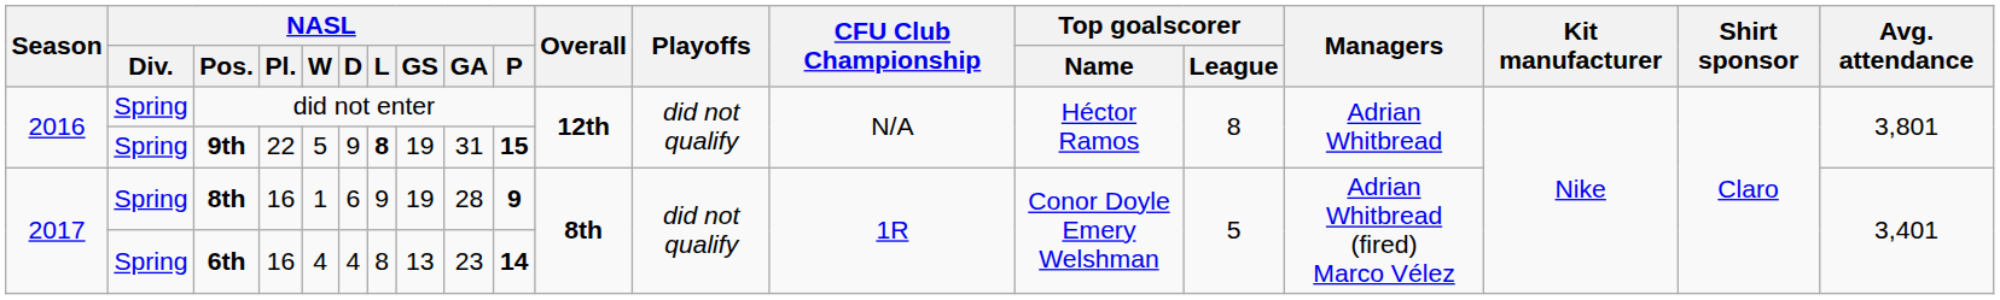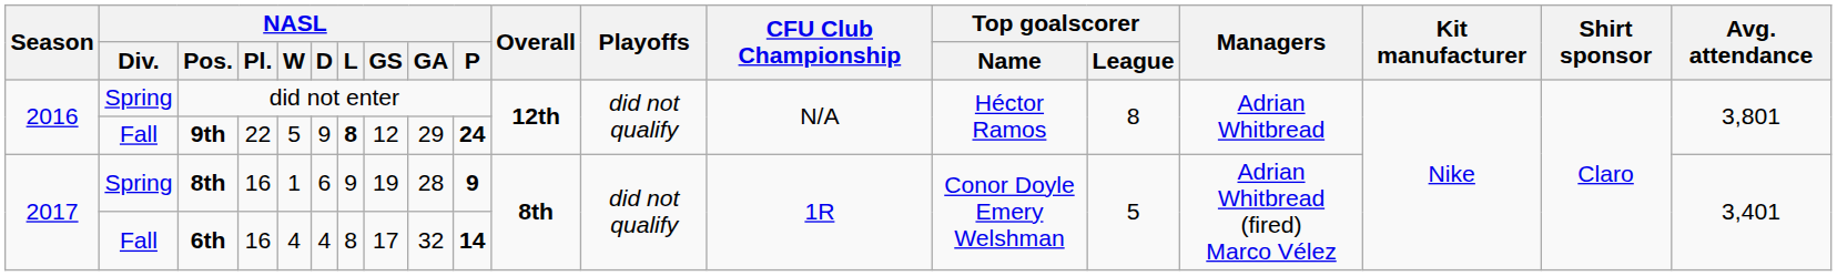9th | NASL / Div.: Spring -> Fall
9th | NASL / GS: 19 -> 12
9th | NASL / GA: 31 -> 29
9th | NASL / P: 15 -> 24
6th | NASL / Div.: Spring -> Fall
6th | NASL / GS: 13 -> 17
6th | NASL / GA: 23 -> 32
